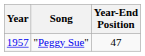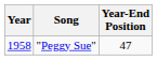"Peggy Sue" | Year: 1957 -> 1958
